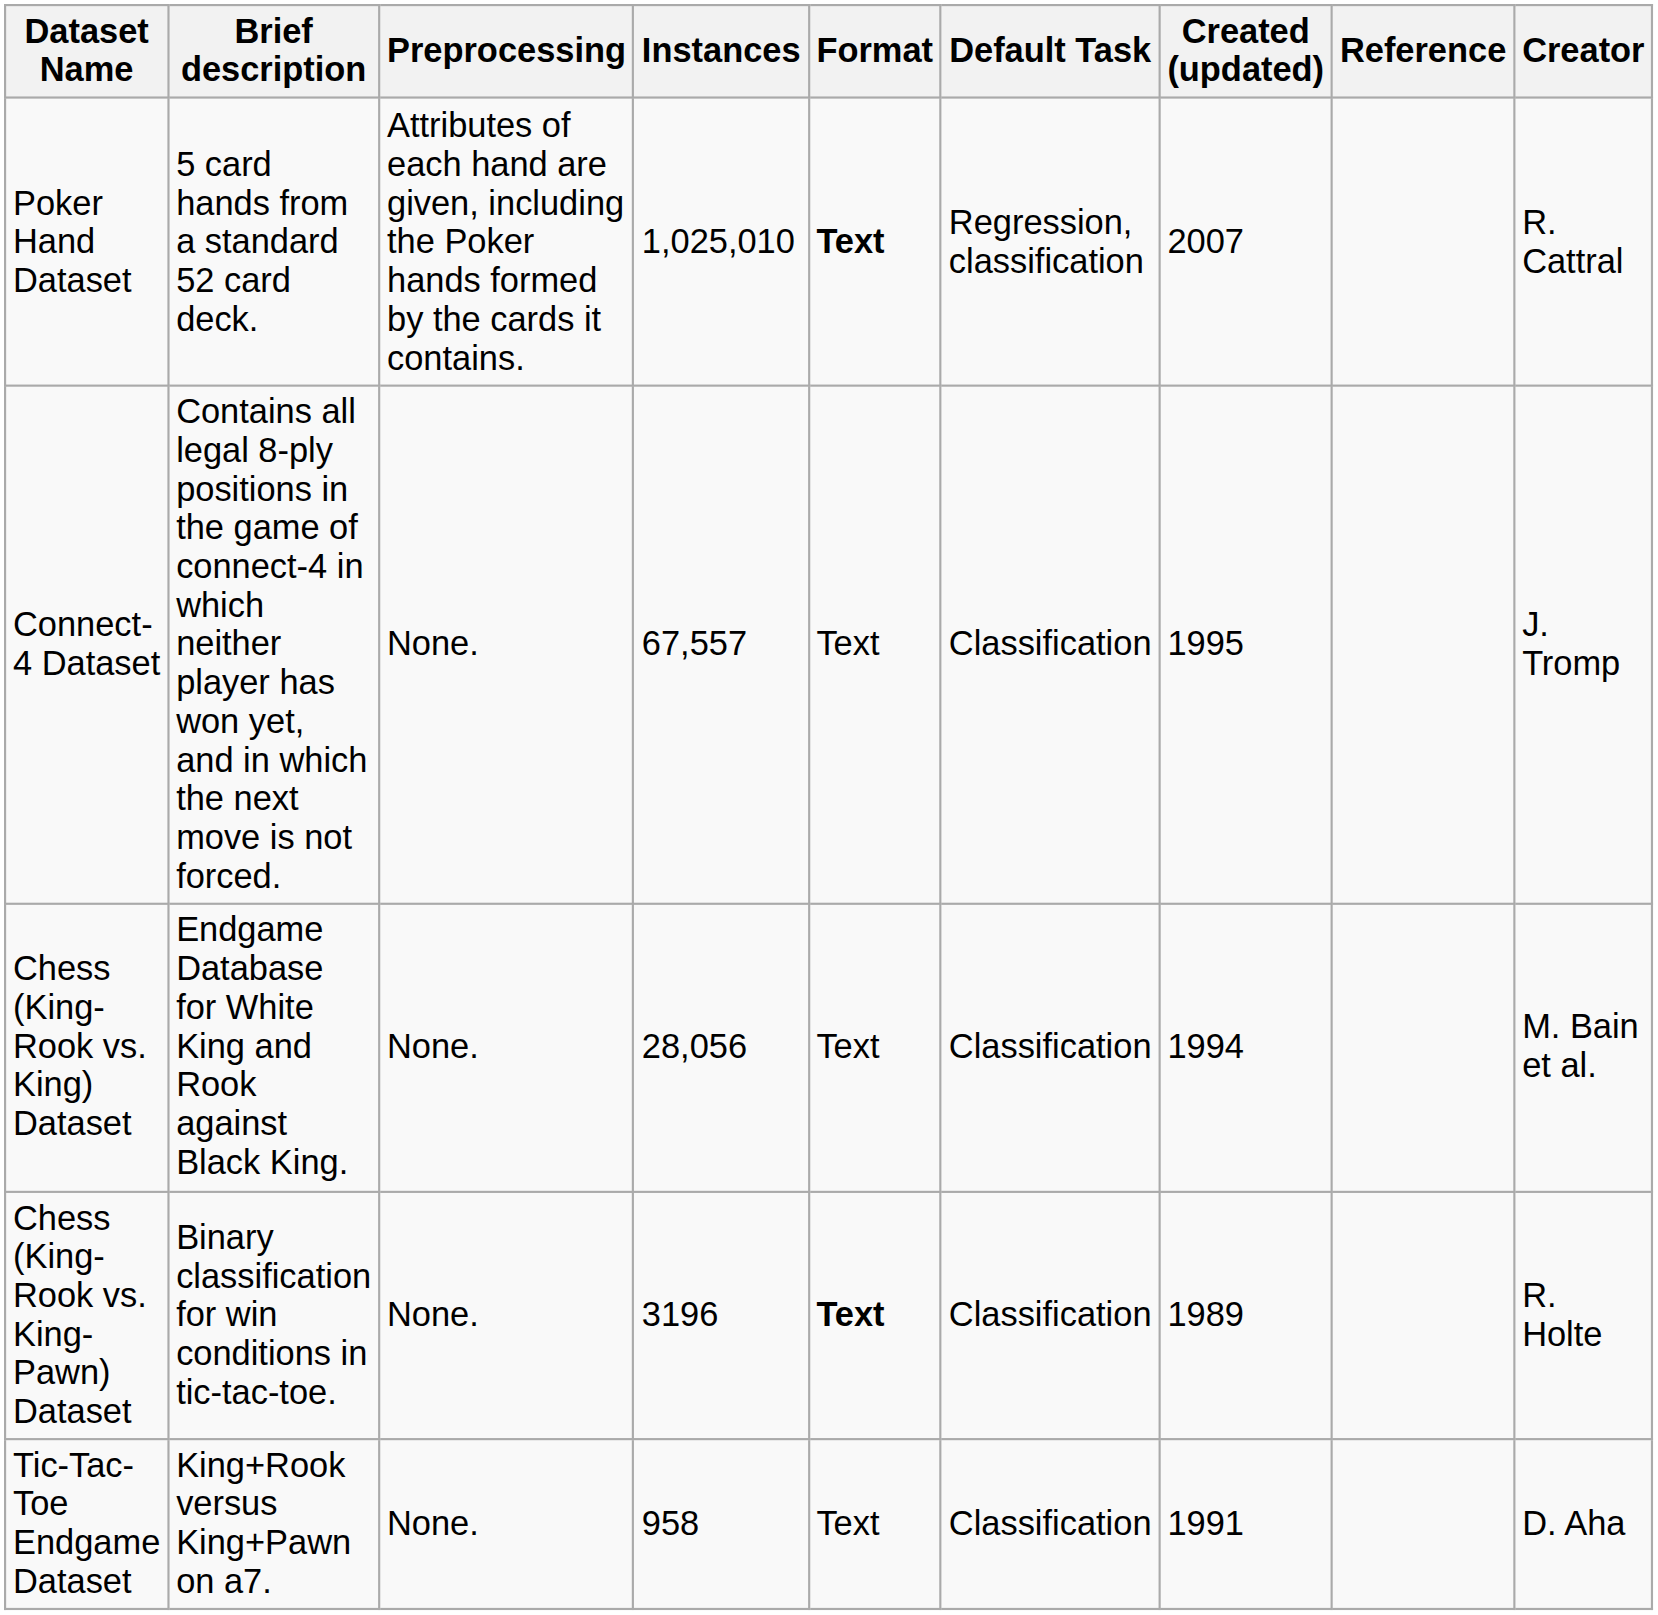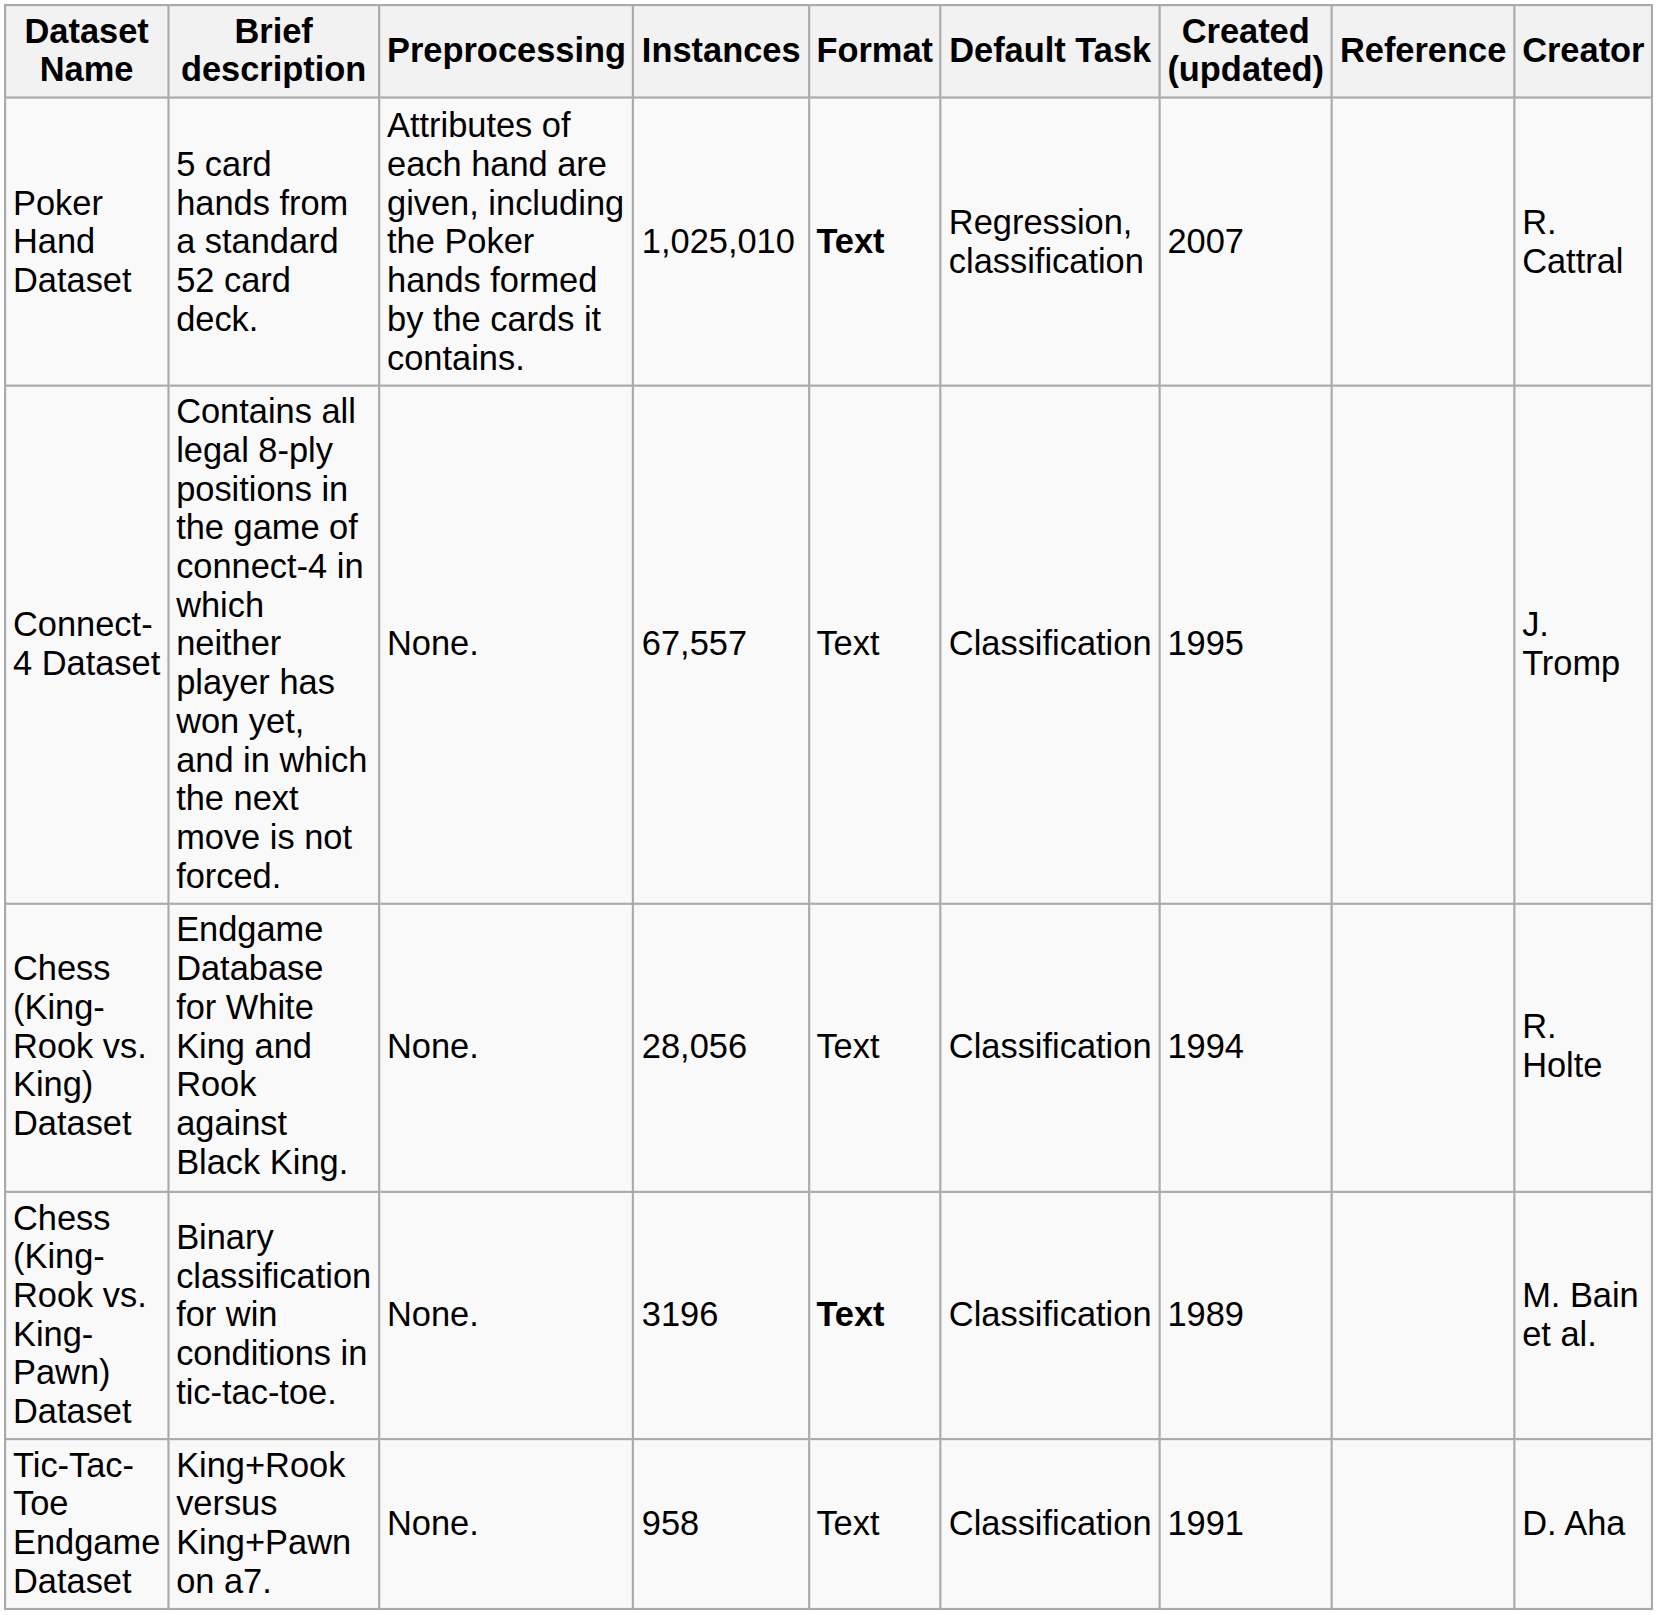Chess (King-Rook vs. King) Dataset | Creator: M. Bain et al. -> R. Holte
Chess (King-Rook vs. King-Pawn) Dataset | Creator: R. Holte -> M. Bain et al.
